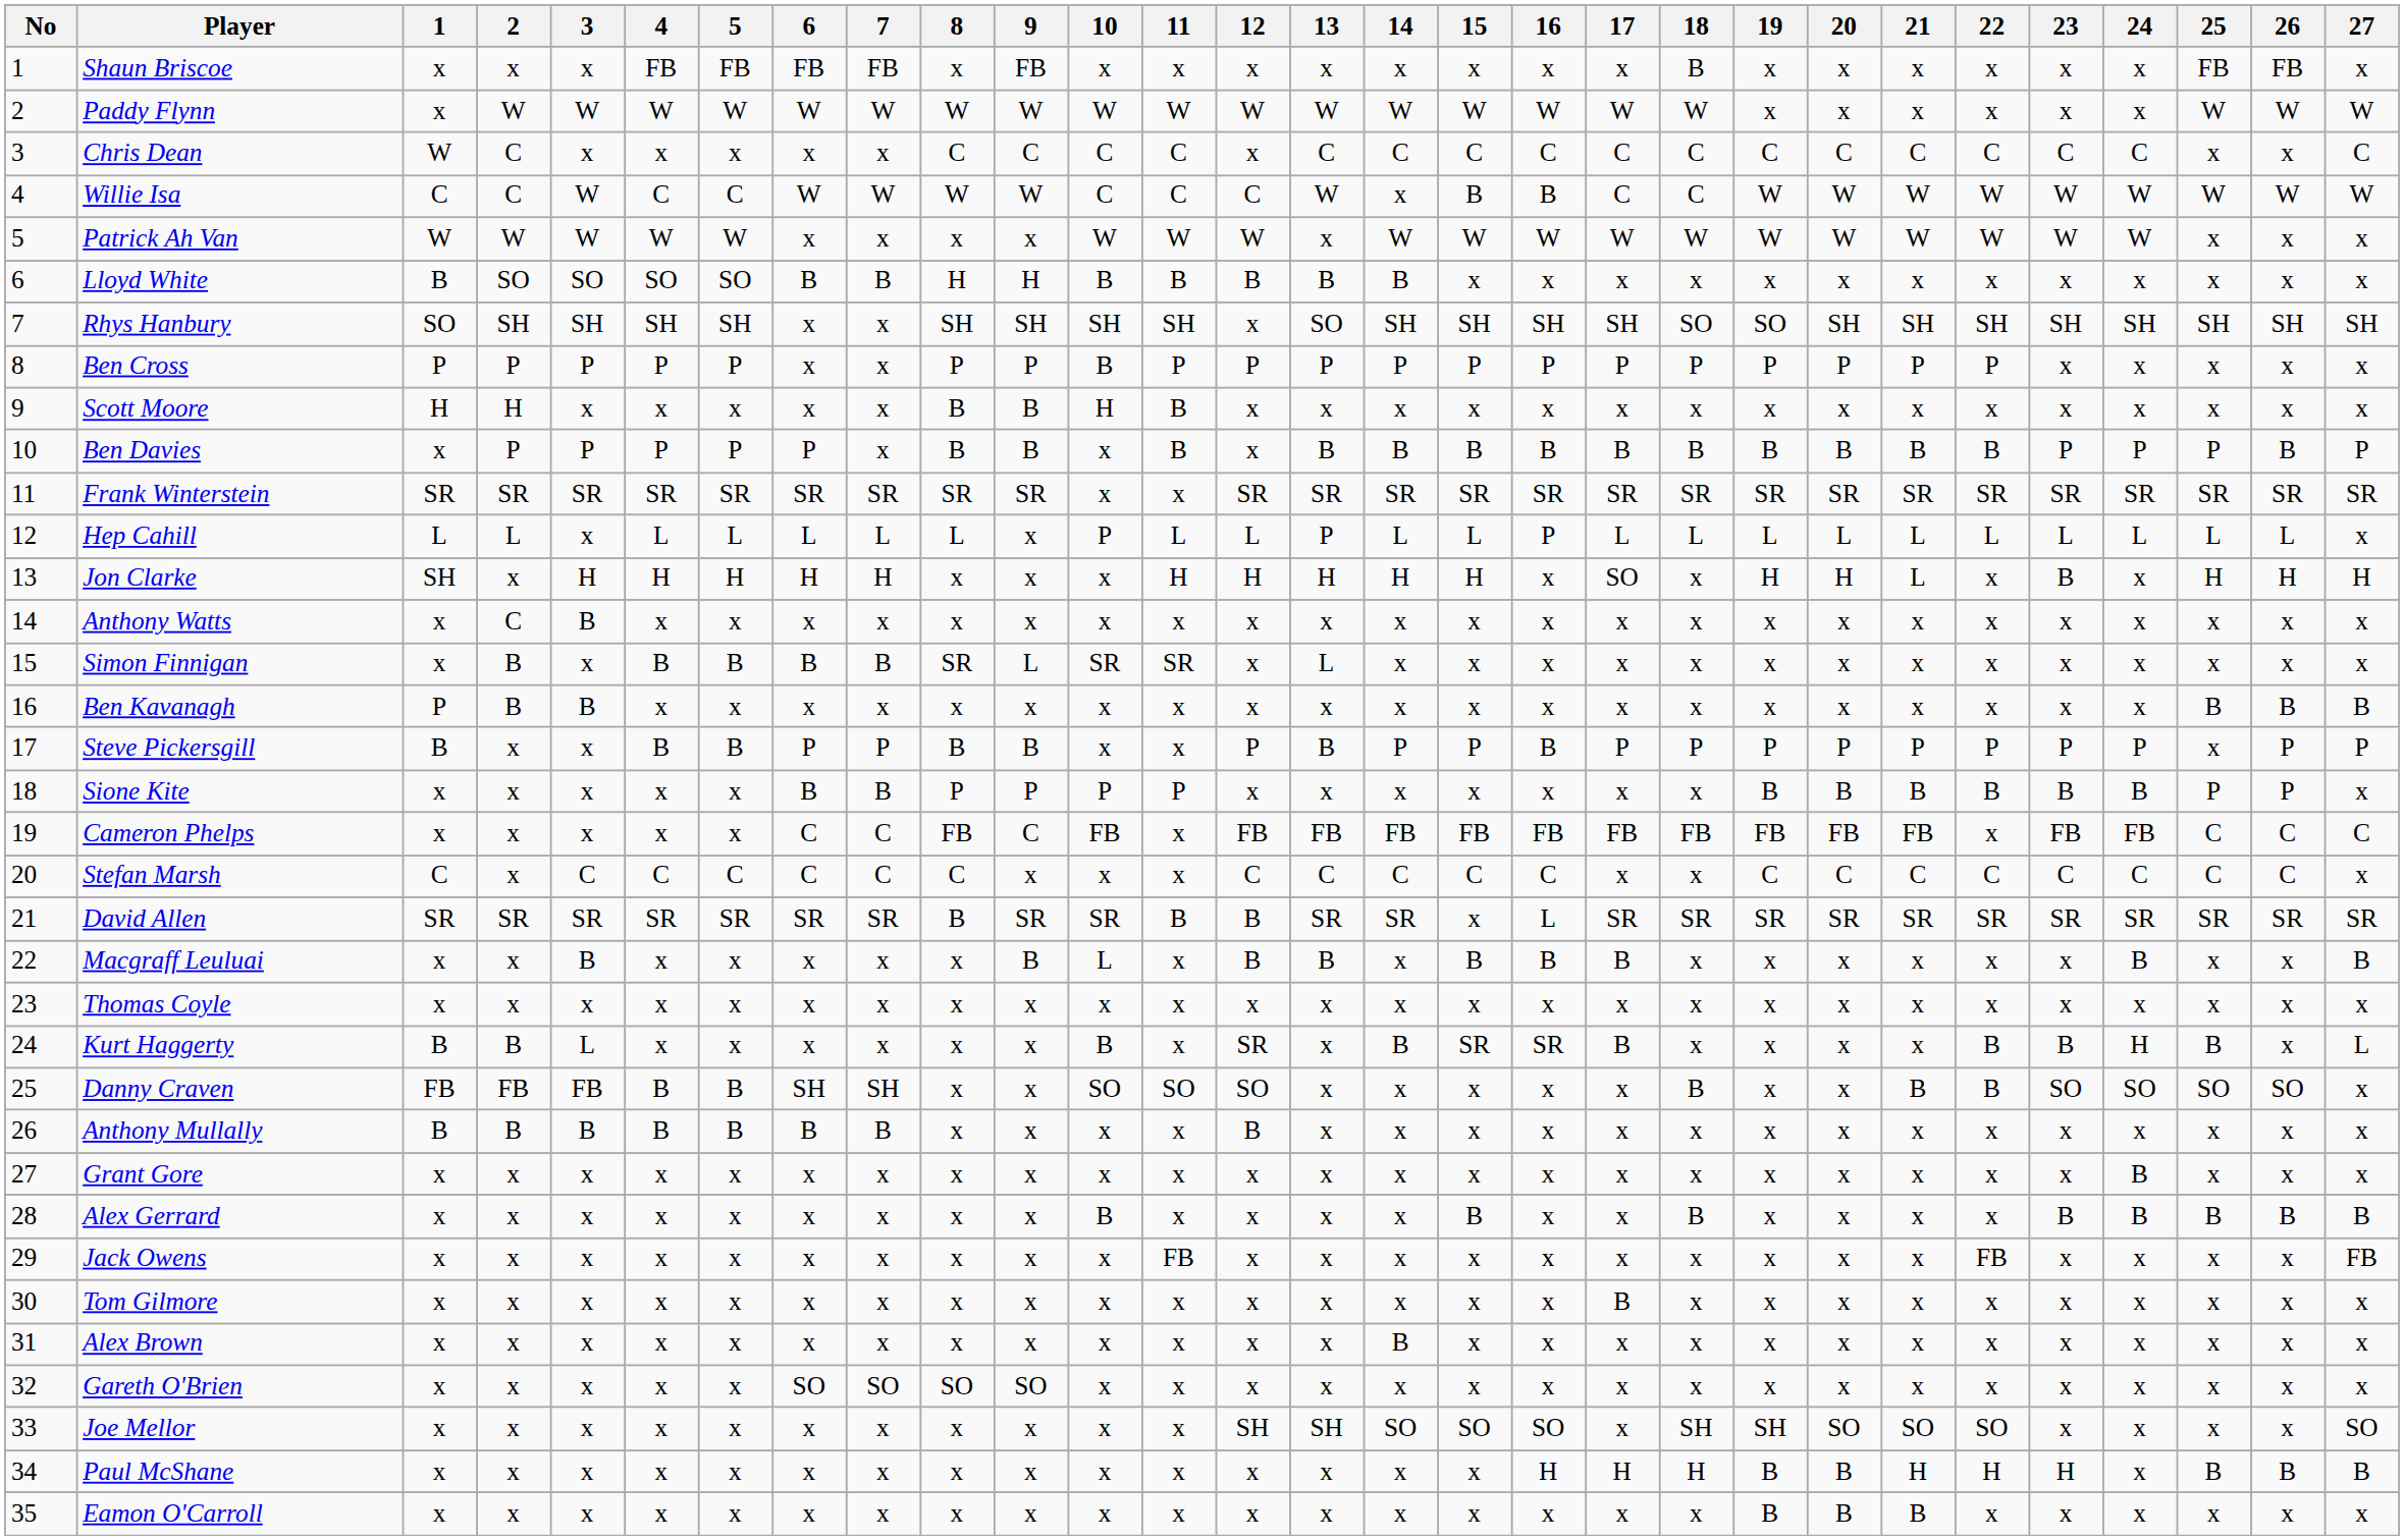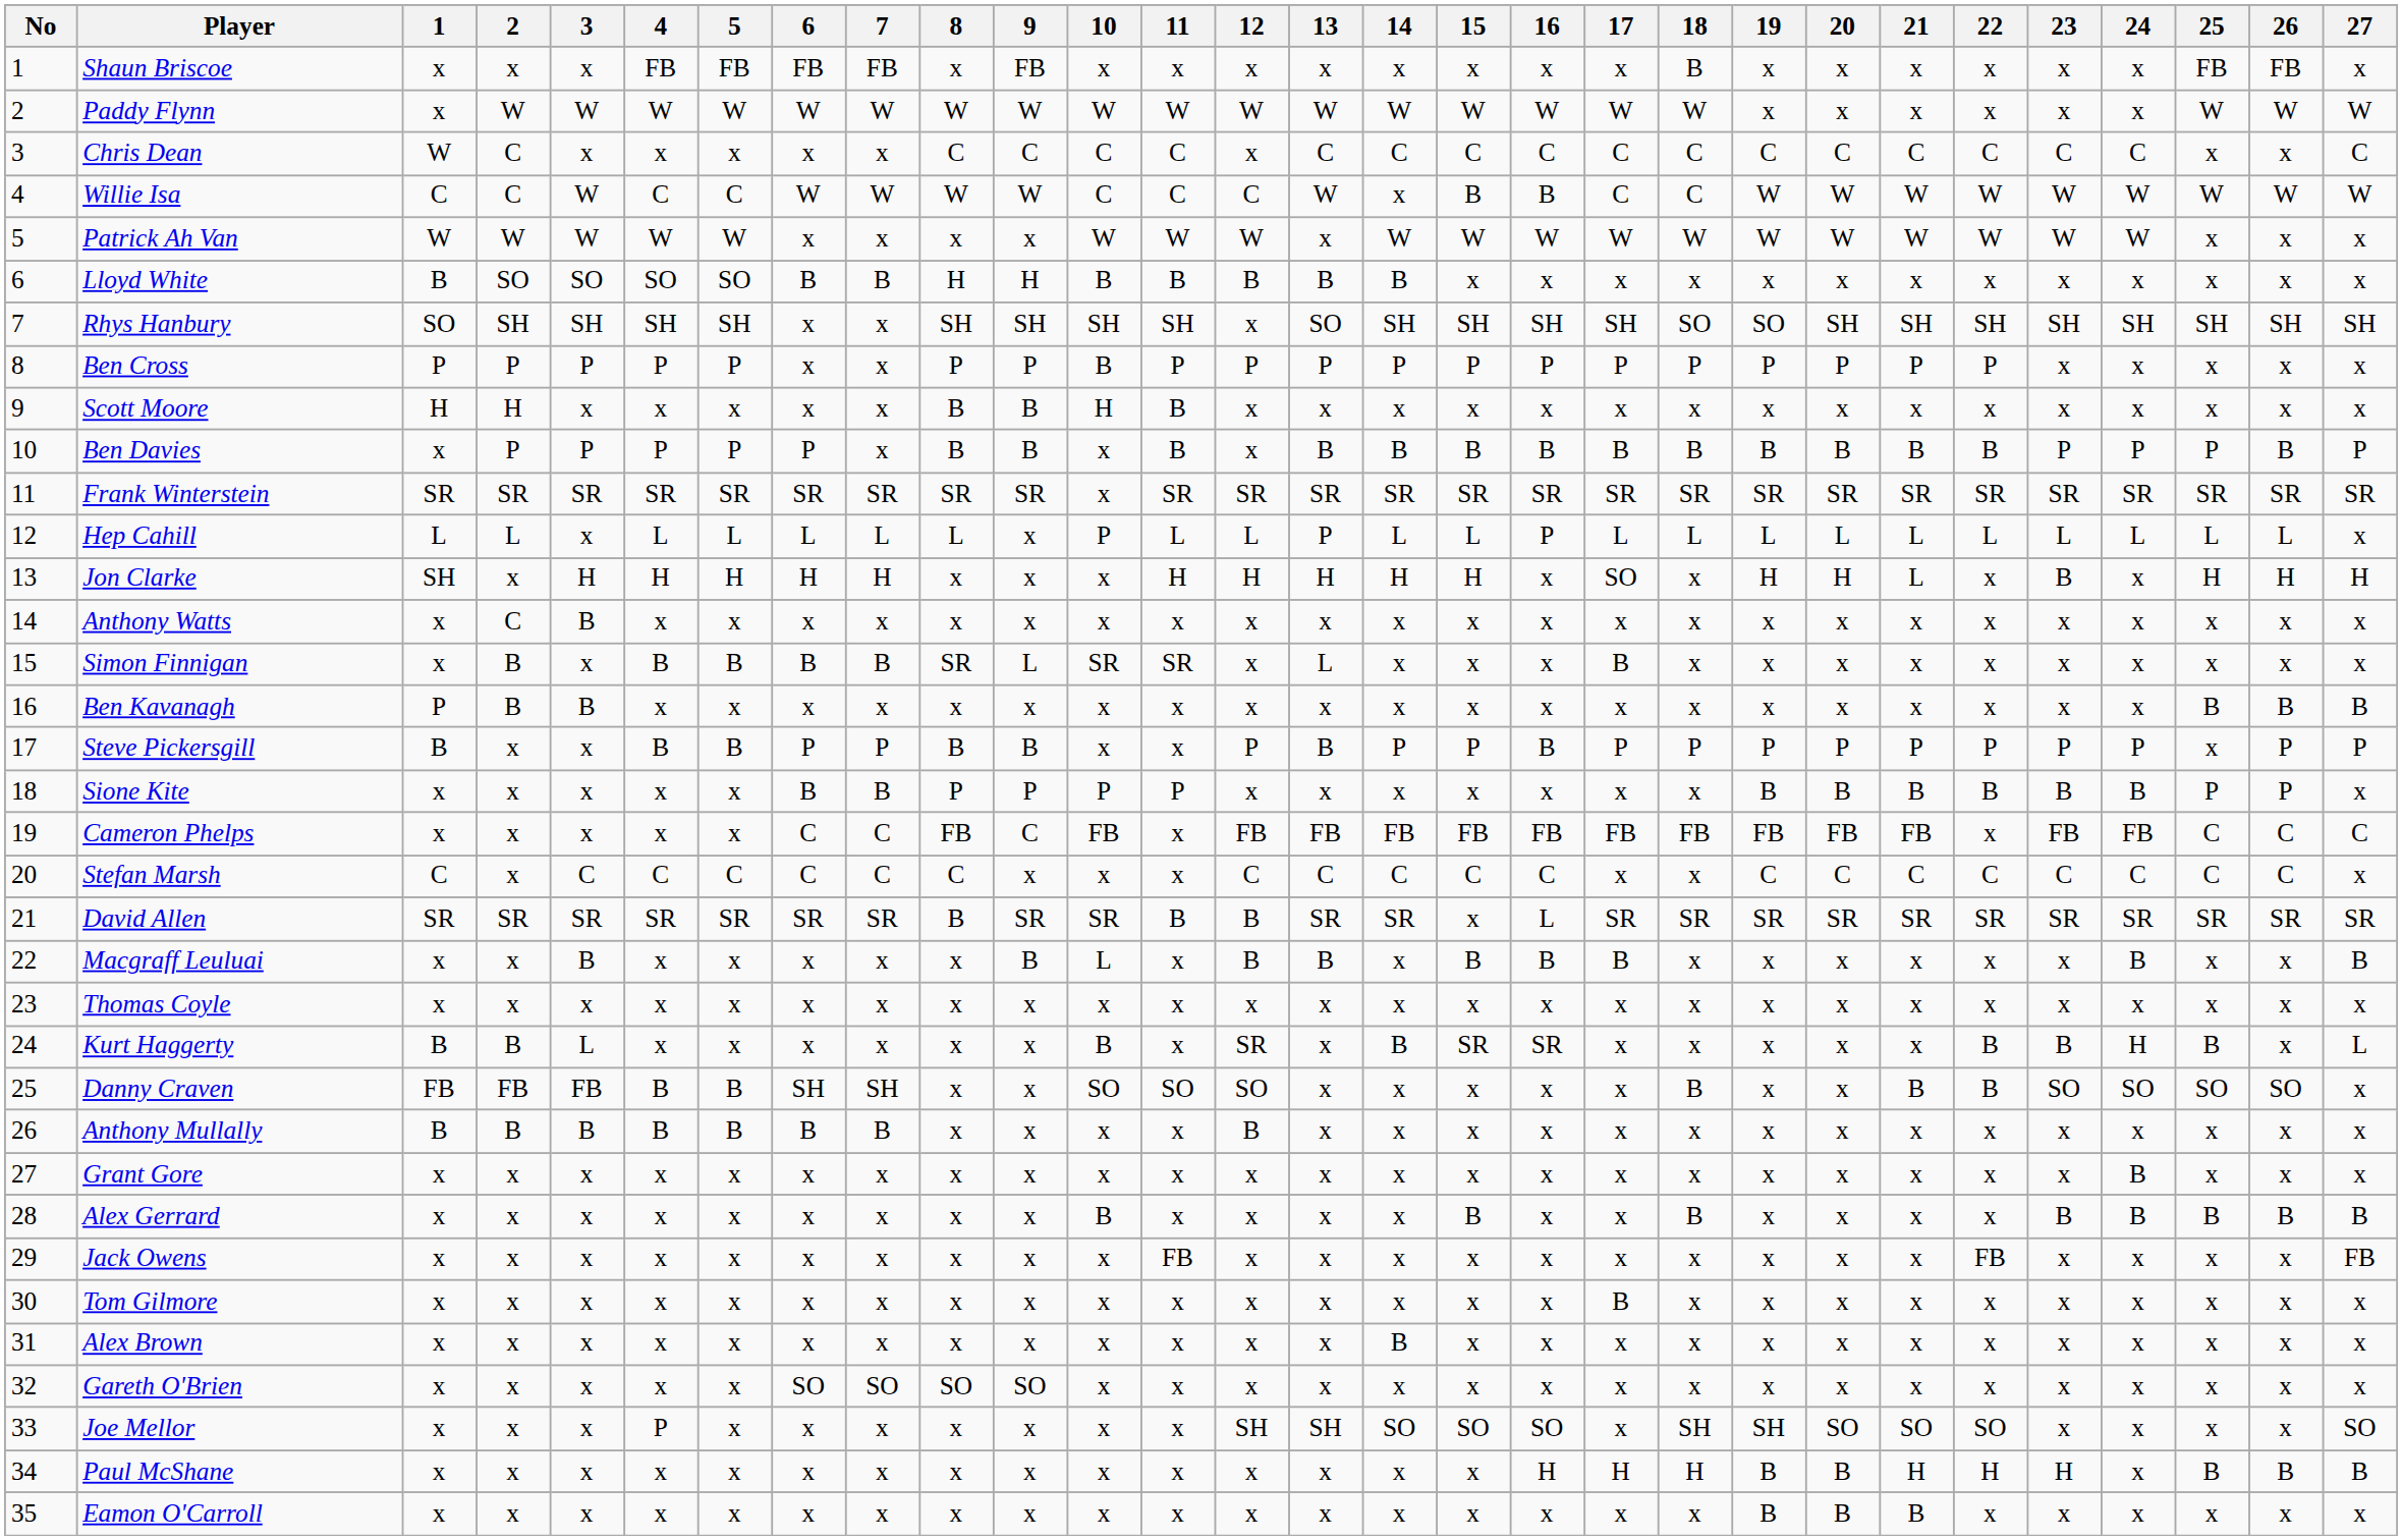Frank Winterstein | 11: x -> SR
Simon Finnigan | 17: x -> B
Kurt Haggerty | 17: B -> x
Joe Mellor | 4: x -> P
